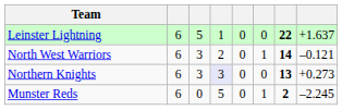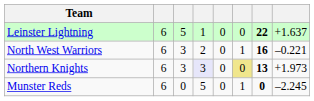North West Warriors | column 7: 14 -> 16
North West Warriors | column 8: –0.121 -> –0.221
Northern Knights | column 6: no background -> khaki background
Northern Knights | column 8: +0.273 -> +1.973
Munster Reds | column 7: 2 -> 0
